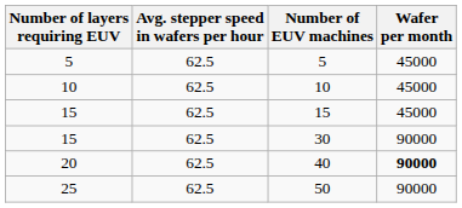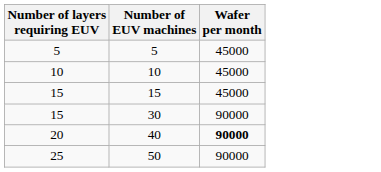- column: Avg. stepper speed in wafers per hour | 62.5 | 62.5 | 62.5 | 62.5 | 62.5 | 62.5
